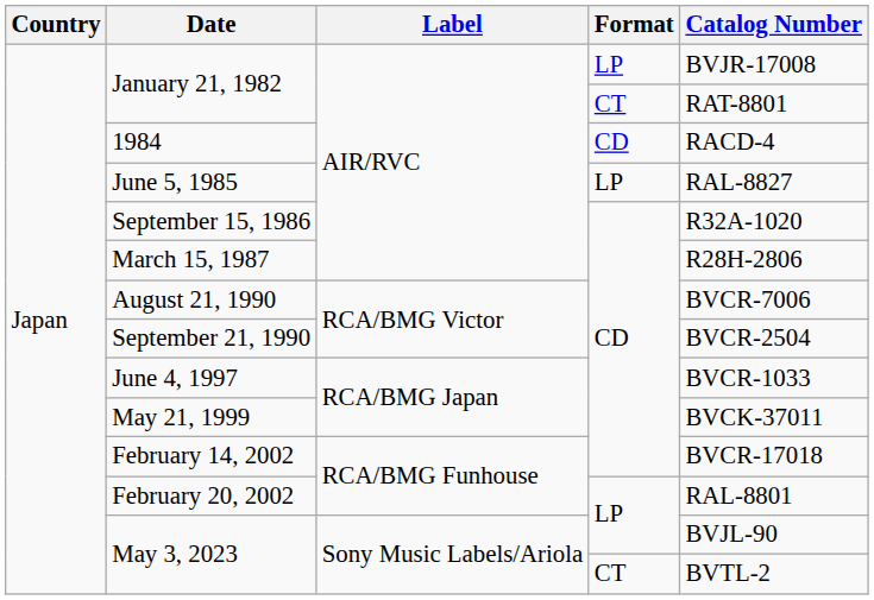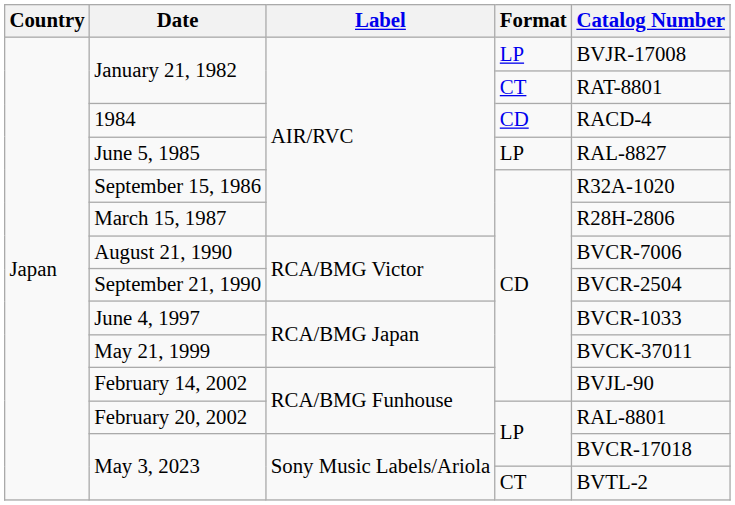February 14, 2002 | Catalog Number: BVCR-17018 -> BVJL-90
May 3, 2023 / LP | Catalog Number: BVJL-90 -> BVCR-17018
